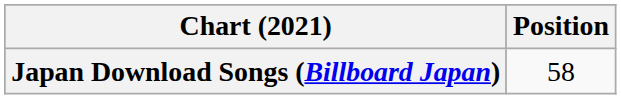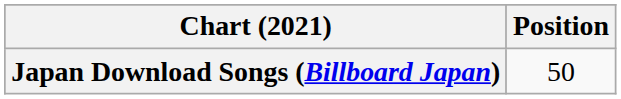Japan Download Songs (Billboard Japan) | Position: 58 -> 50
